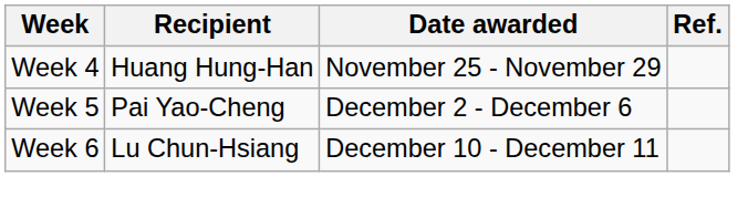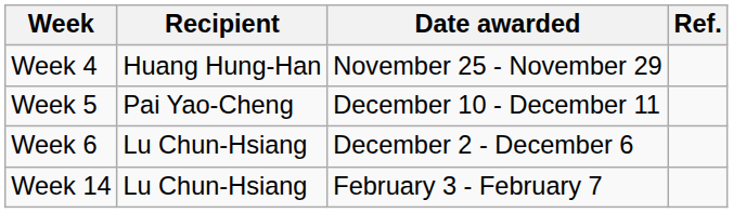Week 5 | Date awarded: December 2 - December 6 -> December 10 - December 11
Week 6 | Date awarded: December 10 - December 11 -> December 2 - December 6
+ row: Week 14 | Lu Chun-Hsiang | February 3 - February 7
